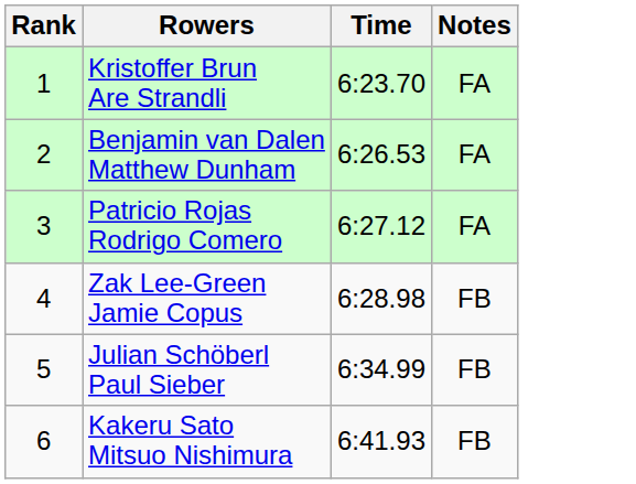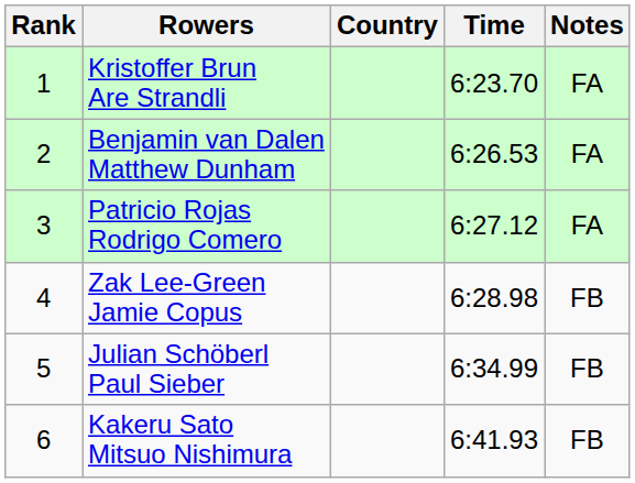+ column: Country
